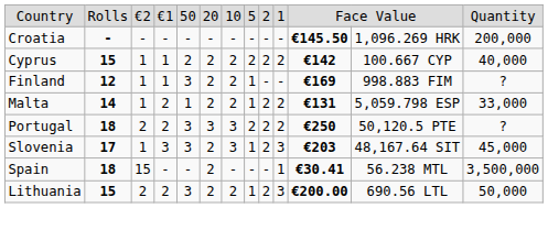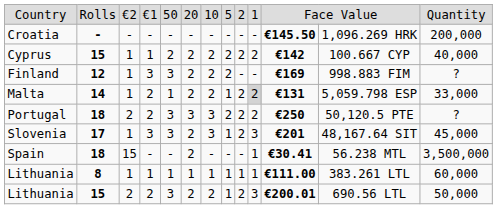Finland | column 4: 1 -> 3
Finland | column 8: 1 -> 2
Malta | column 10: no background -> lightgrey background
Slovenia | column 11: €203 -> €201
+ row: Lithuania | 8 | 1 | 1 | 1 | 1 | 1 | 1 | 1 | 1 | €111.00 | 383.261 LTL | 60,000
Lithuania / 15 | column 11: €200.00 -> €200.01
